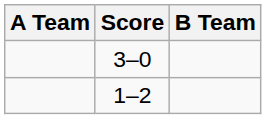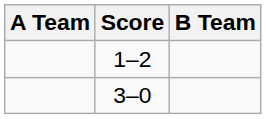rows swapped: 3–0 <-> 1–2
